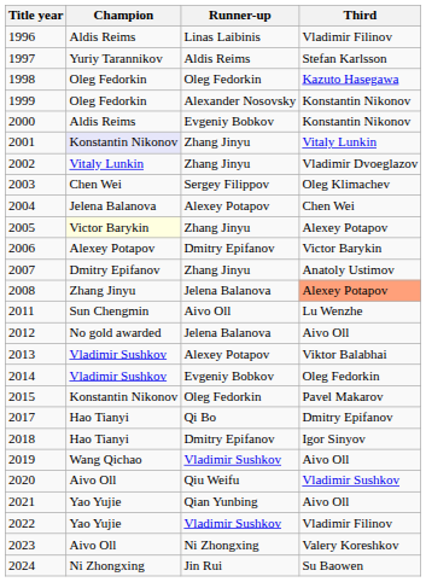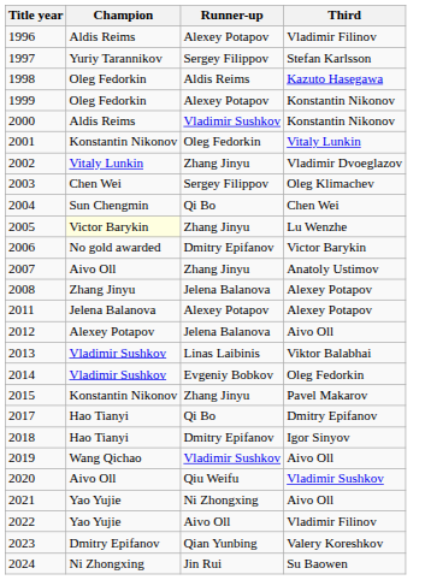1996 | Runner-up: Linas Laibinis -> Alexey Potapov
1997 | Runner-up: Aldis Reims -> Sergey Filippov
1998 | Runner-up: Oleg Fedorkin -> Aldis Reims
1999 | Runner-up: Alexander Nosovsky -> Alexey Potapov
2000 | Runner-up: Evgeniy Bobkov -> Vladimir Sushkov
2001 | Champion: lavender background -> no background
2001 | Runner-up: Zhang Jinyu -> Oleg Fedorkin
2004 | Champion: Jelena Balanova -> Sun Chengmin
2004 | Runner-up: Alexey Potapov -> Qi Bo
2005 | Third: Alexey Potapov -> Lu Wenzhe
2006 | Champion: Alexey Potapov -> No gold awarded
2007 | Champion: Dmitry Epifanov -> Aivo Oll
2008 | Third: lightsalmon background -> no background
2011 | Champion: Sun Chengmin -> Jelena Balanova
2011 | Runner-up: Aivo Oll -> Alexey Potapov
2011 | Third: Lu Wenzhe -> Alexey Potapov
2012 | Champion: No gold awarded -> Alexey Potapov
2013 | Runner-up: Alexey Potapov -> Linas Laibinis
2015 | Runner-up: Oleg Fedorkin -> Zhang Jinyu
2021 | Runner-up: Qian Yunbing -> Ni Zhongxing
2022 | Runner-up: Vladimir Sushkov -> Aivo Oll
2023 | Champion: Aivo Oll -> Dmitry Epifanov
2023 | Runner-up: Ni Zhongxing -> Qian Yunbing
